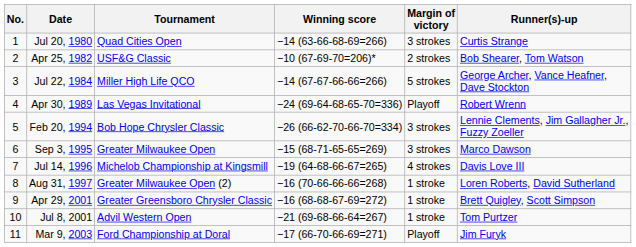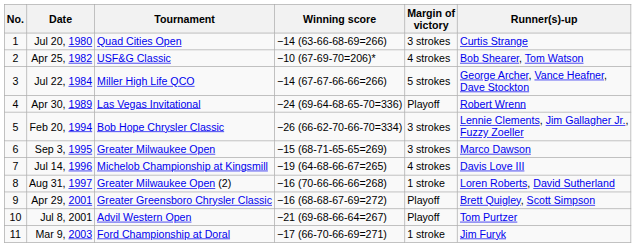Apr 25, 1982 | Margin of victory: 2 strokes -> 4 strokes
Apr 29, 2001 | Margin of victory: 1 stroke -> Playoff
Jul 8, 2001 | Margin of victory: 1 stroke -> Playoff
Mar 9, 2003 | Margin of victory: Playoff -> 1 stroke
